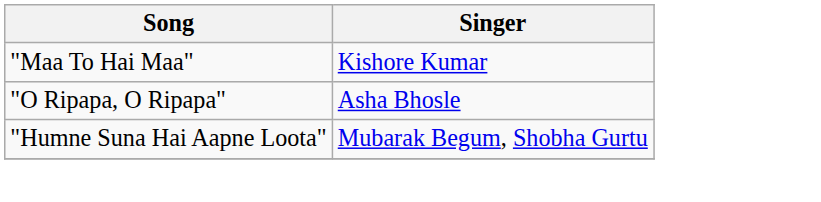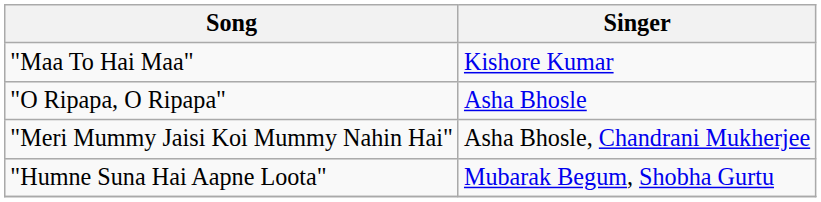+ row: "Meri Mummy Jaisi Koi Mummy Nahin Hai" | Asha Bhosle, Chandrani Mukherjee
